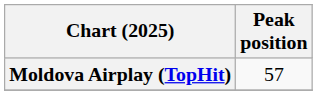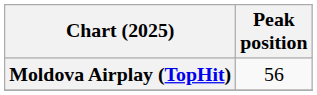Moldova Airplay (TopHit) | Peak position: 57 -> 56
